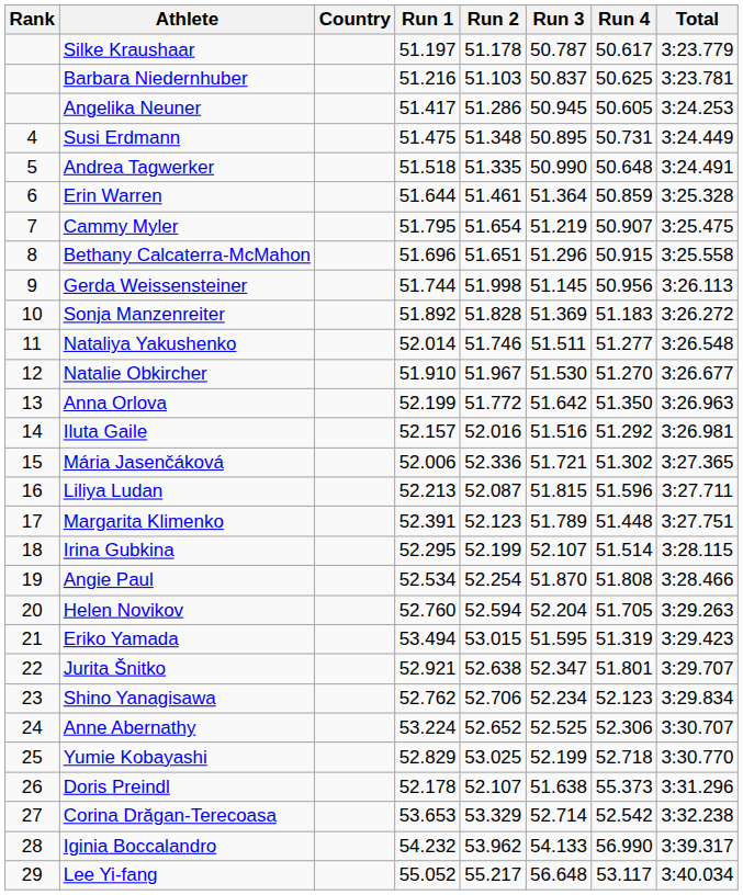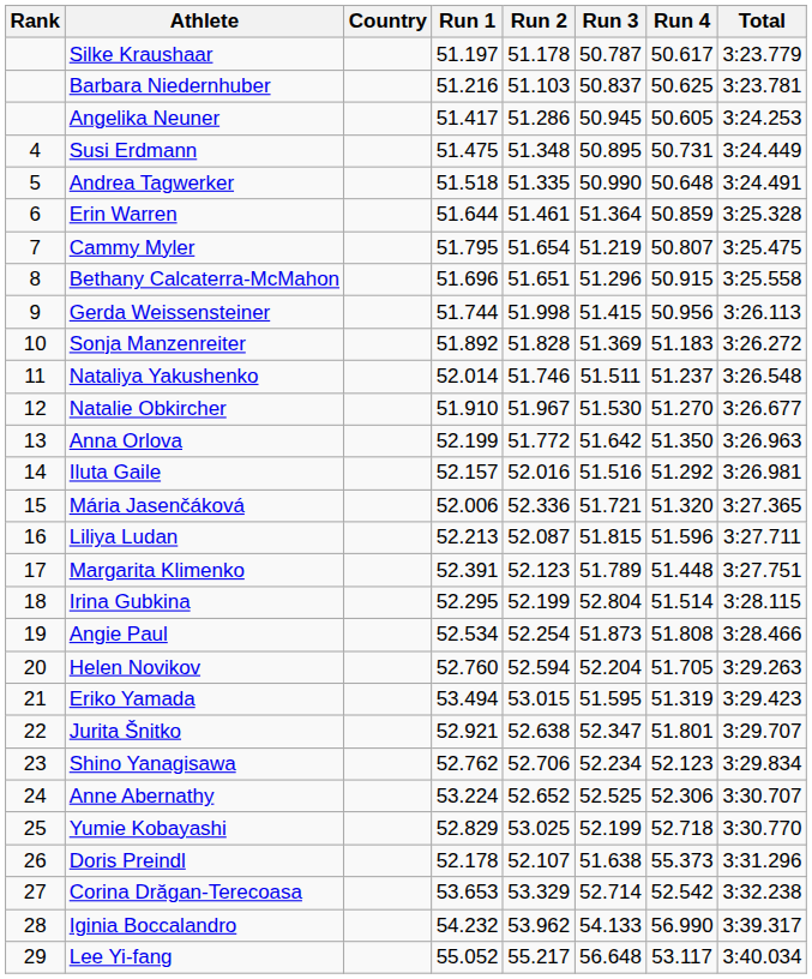Cammy Myler | Run 4: 50.907 -> 50.807
Gerda Weissensteiner | Run 3: 51.145 -> 51.415
Nataliya Yakushenko | Run 4: 51.277 -> 51.237
Mária Jasenčáková | Run 4: 51.302 -> 51.320
Irina Gubkina | Run 3: 52.107 -> 52.804
Angie Paul | Run 3: 51.870 -> 51.873
